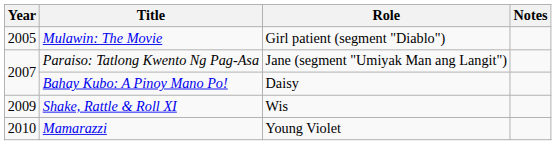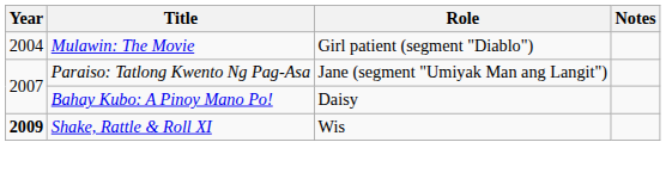Mulawin: The Movie | Year: 2005 -> 2004
Shake, Rattle & Roll XI | Year: normal -> bold
- row: 2010 | Mamarazzi | Young Violet
